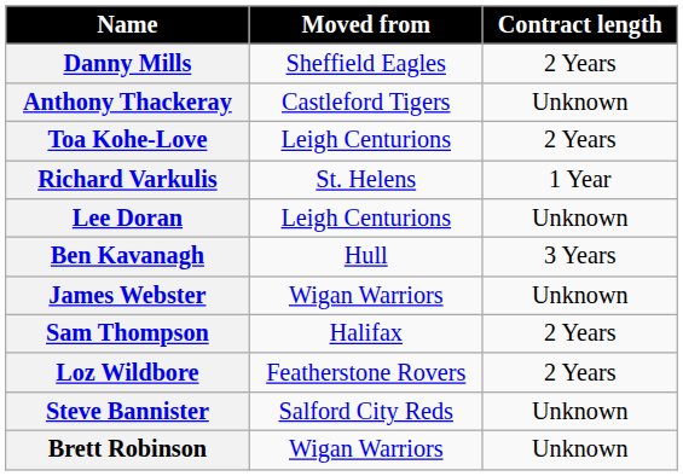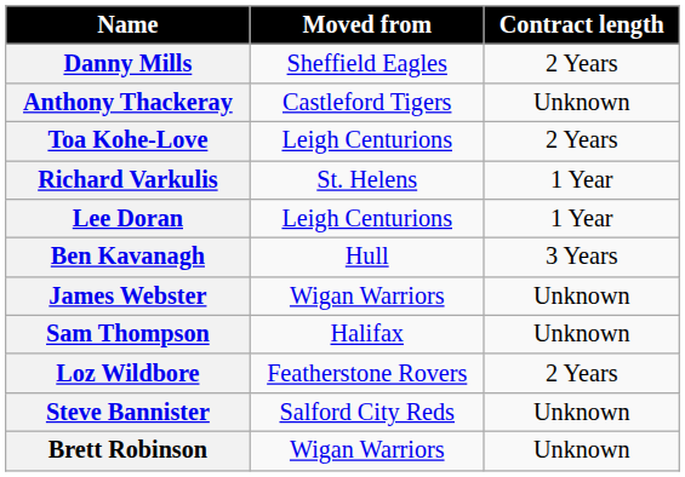Lee Doran | Contract length: Unknown -> 1 Year
Sam Thompson | Contract length: 2 Years -> Unknown
